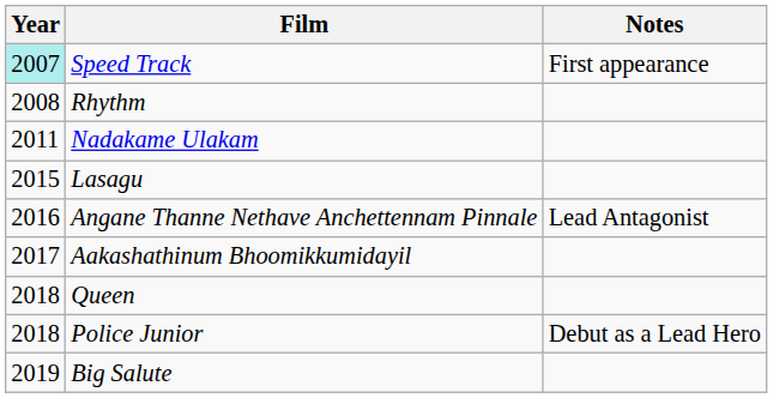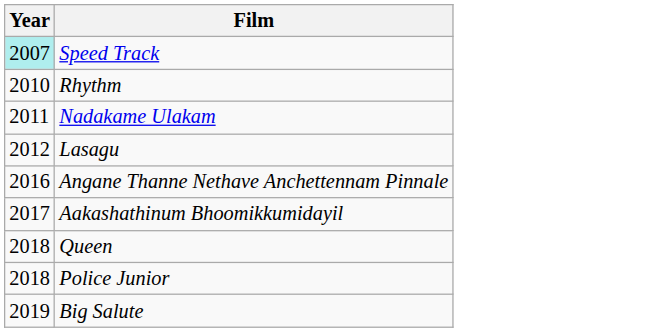- column: Notes | First appearance | Lead Antagonist | Debut as a Lead Hero
Rhythm | Year: 2008 -> 2010
Lasagu | Year: 2015 -> 2012
